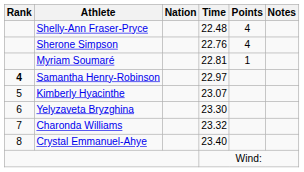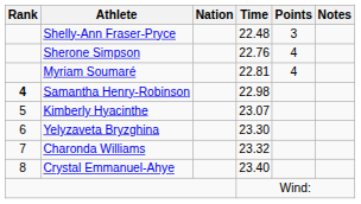Shelly-Ann Fraser-Pryce | Points: 4 -> 3
Myriam Soumaré | Points: 1 -> 4
Samantha Henry-Robinson | Time: 22.97 -> 22.98
